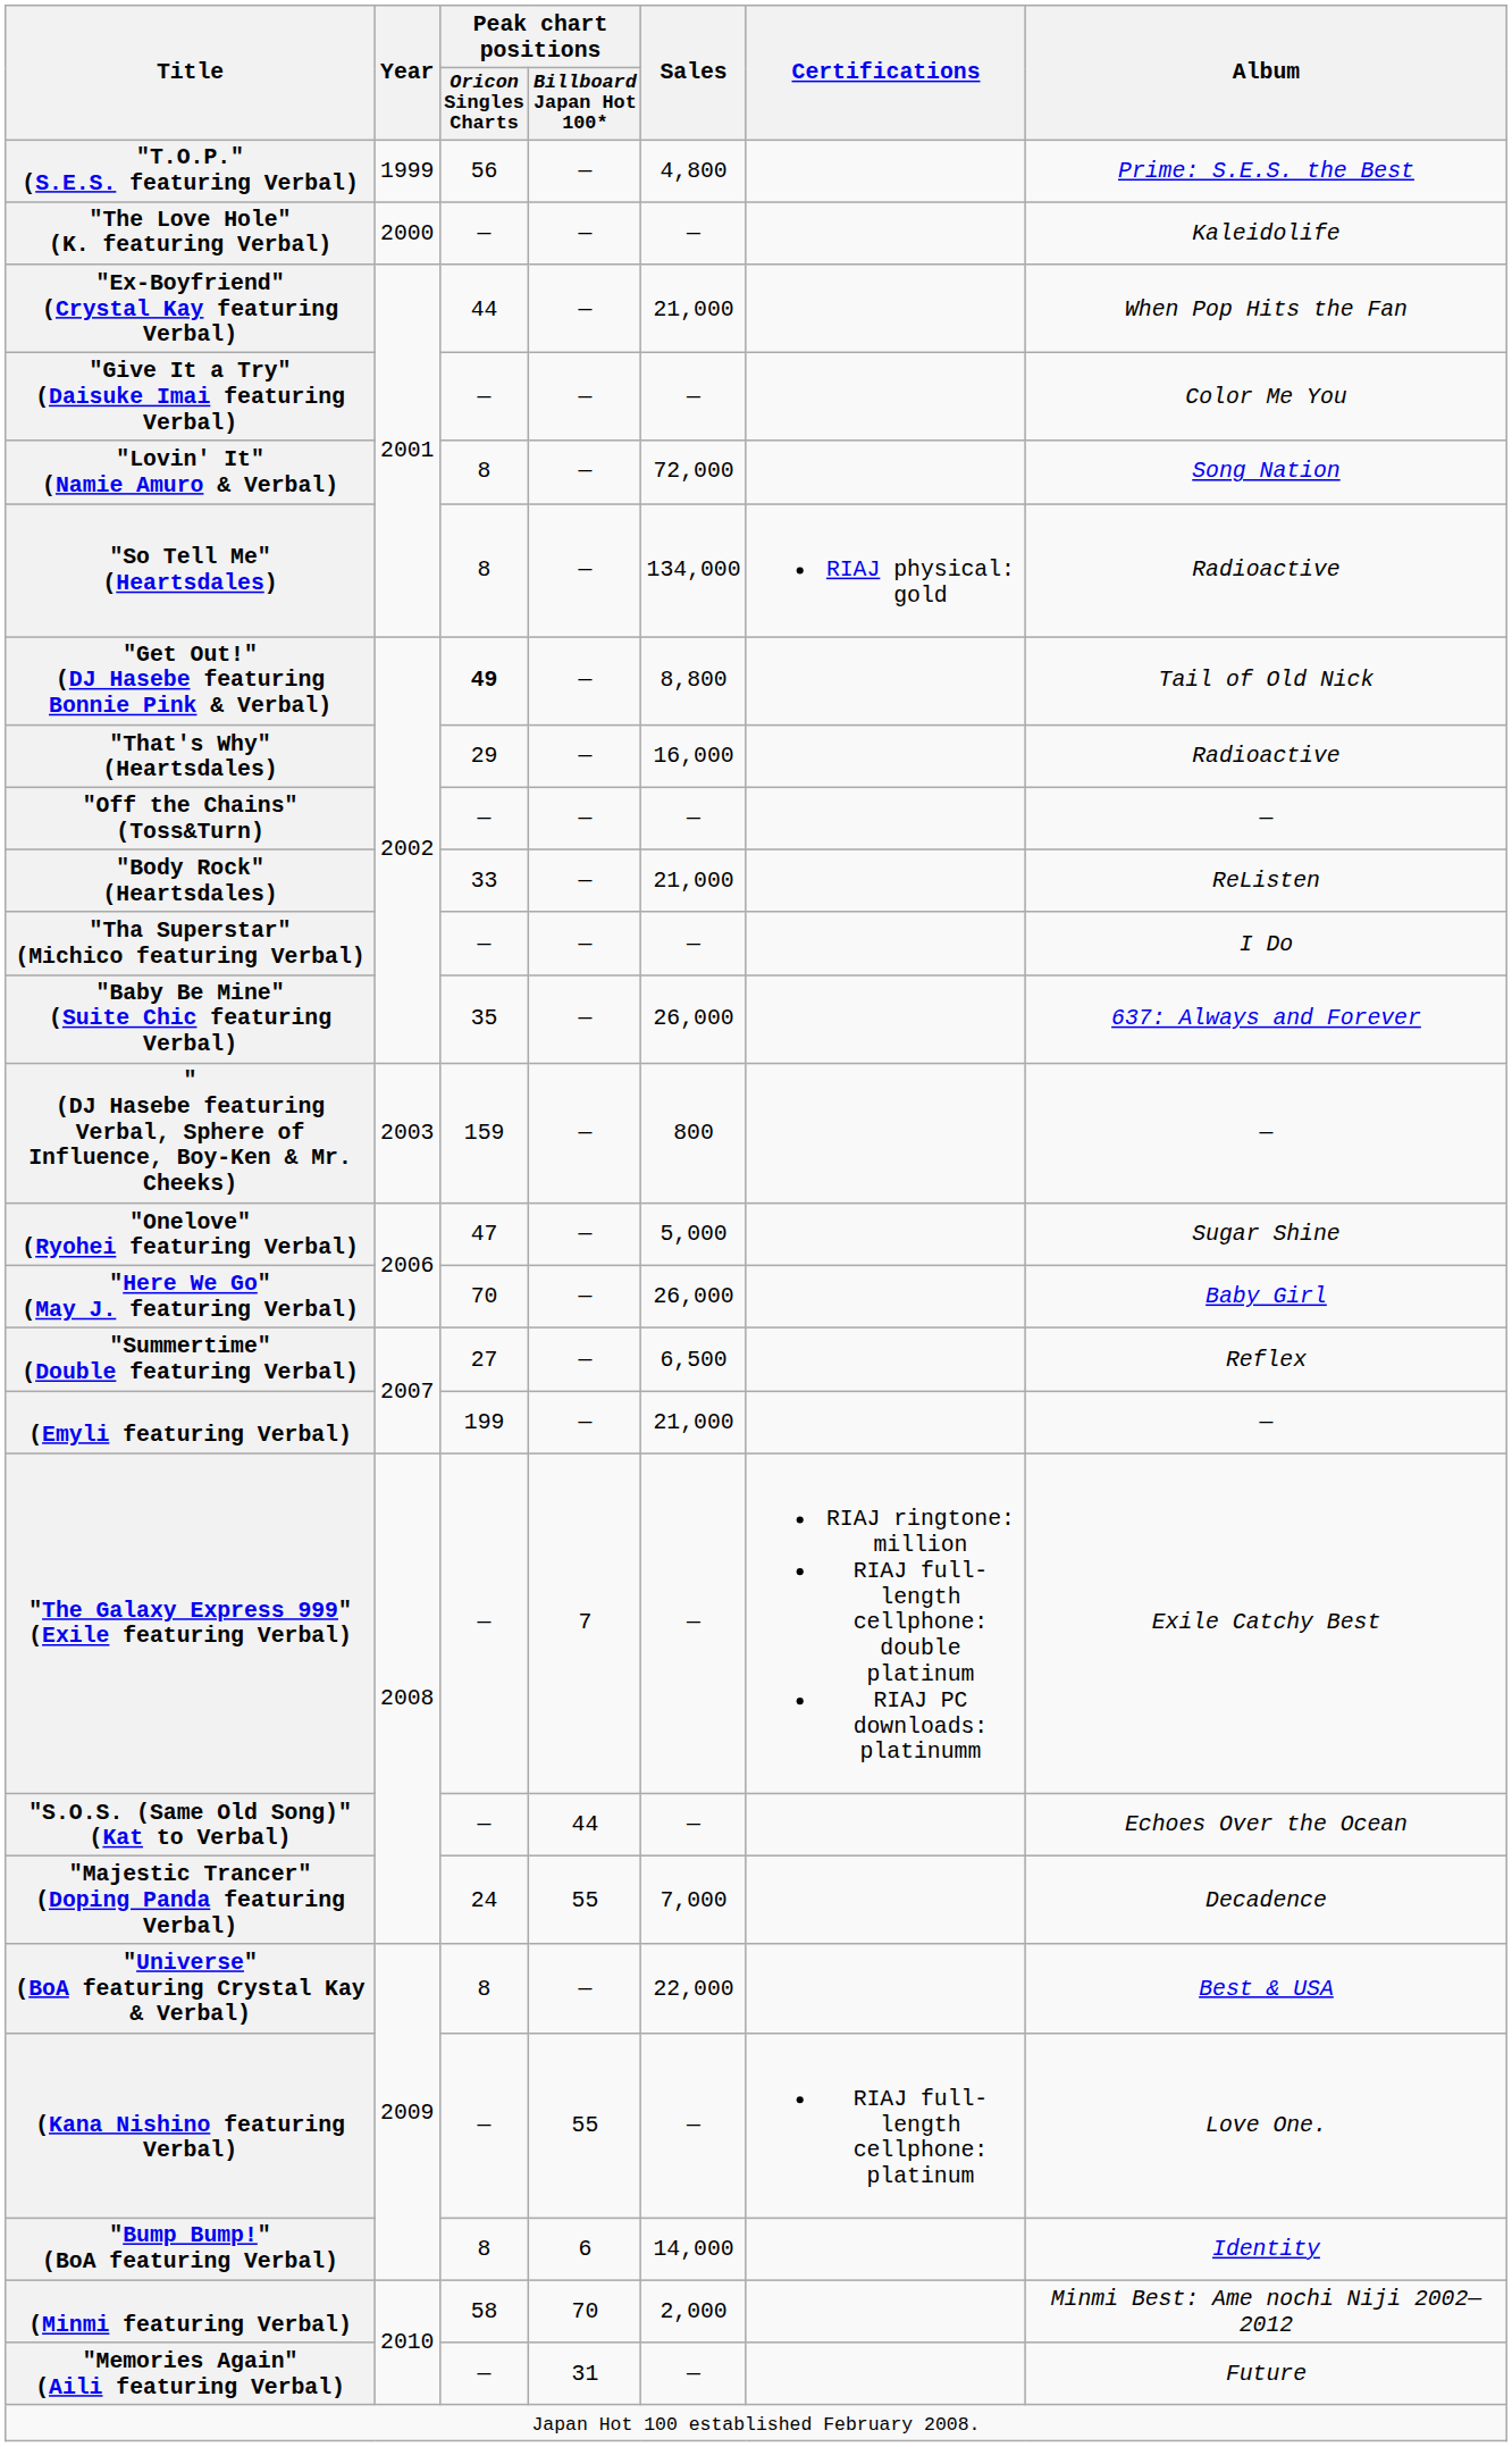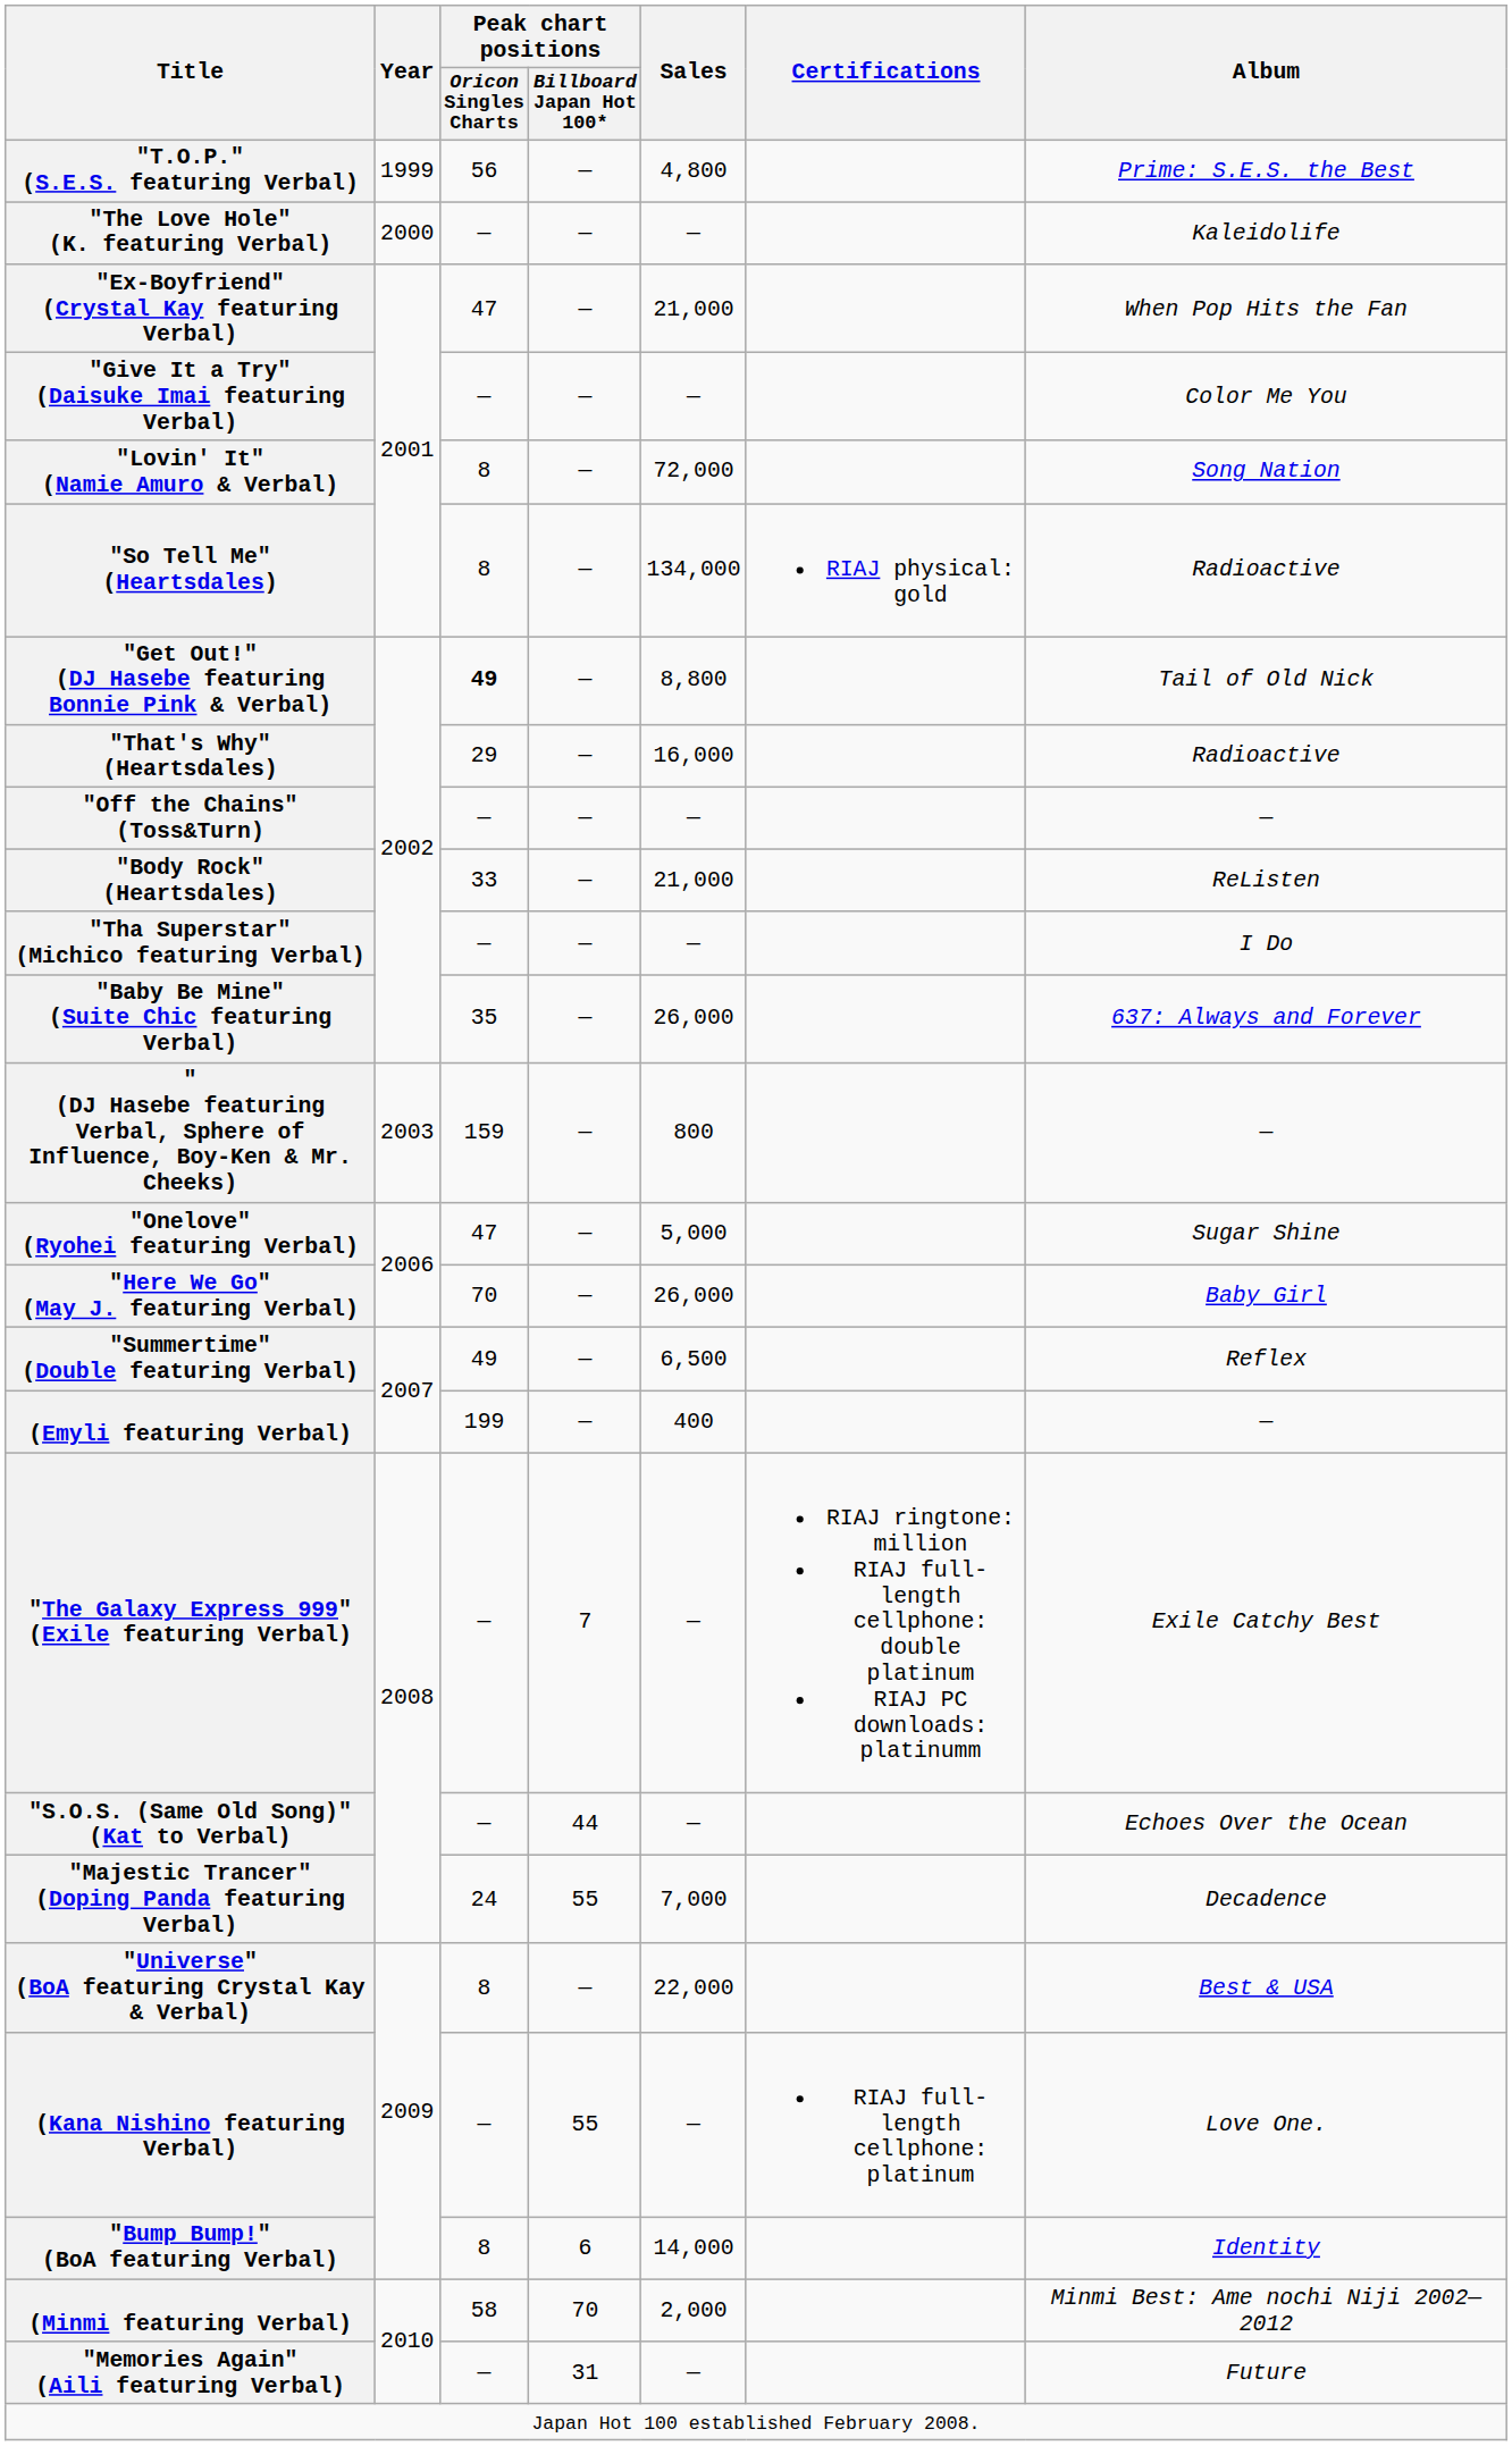"Ex-Boyfriend" (Crystal Kay featuring Verbal) | Peak chart positions / Oricon Singles Charts: 44 -> 47
"Summertime" (Double featuring Verbal) | Peak chart positions / Oricon Singles Charts: 27 -> 49
(Emyli featuring Verbal) | Sales: 21,000 -> 400
